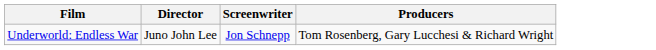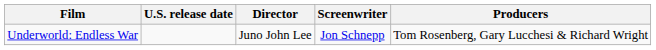+ column: U.S. release date
